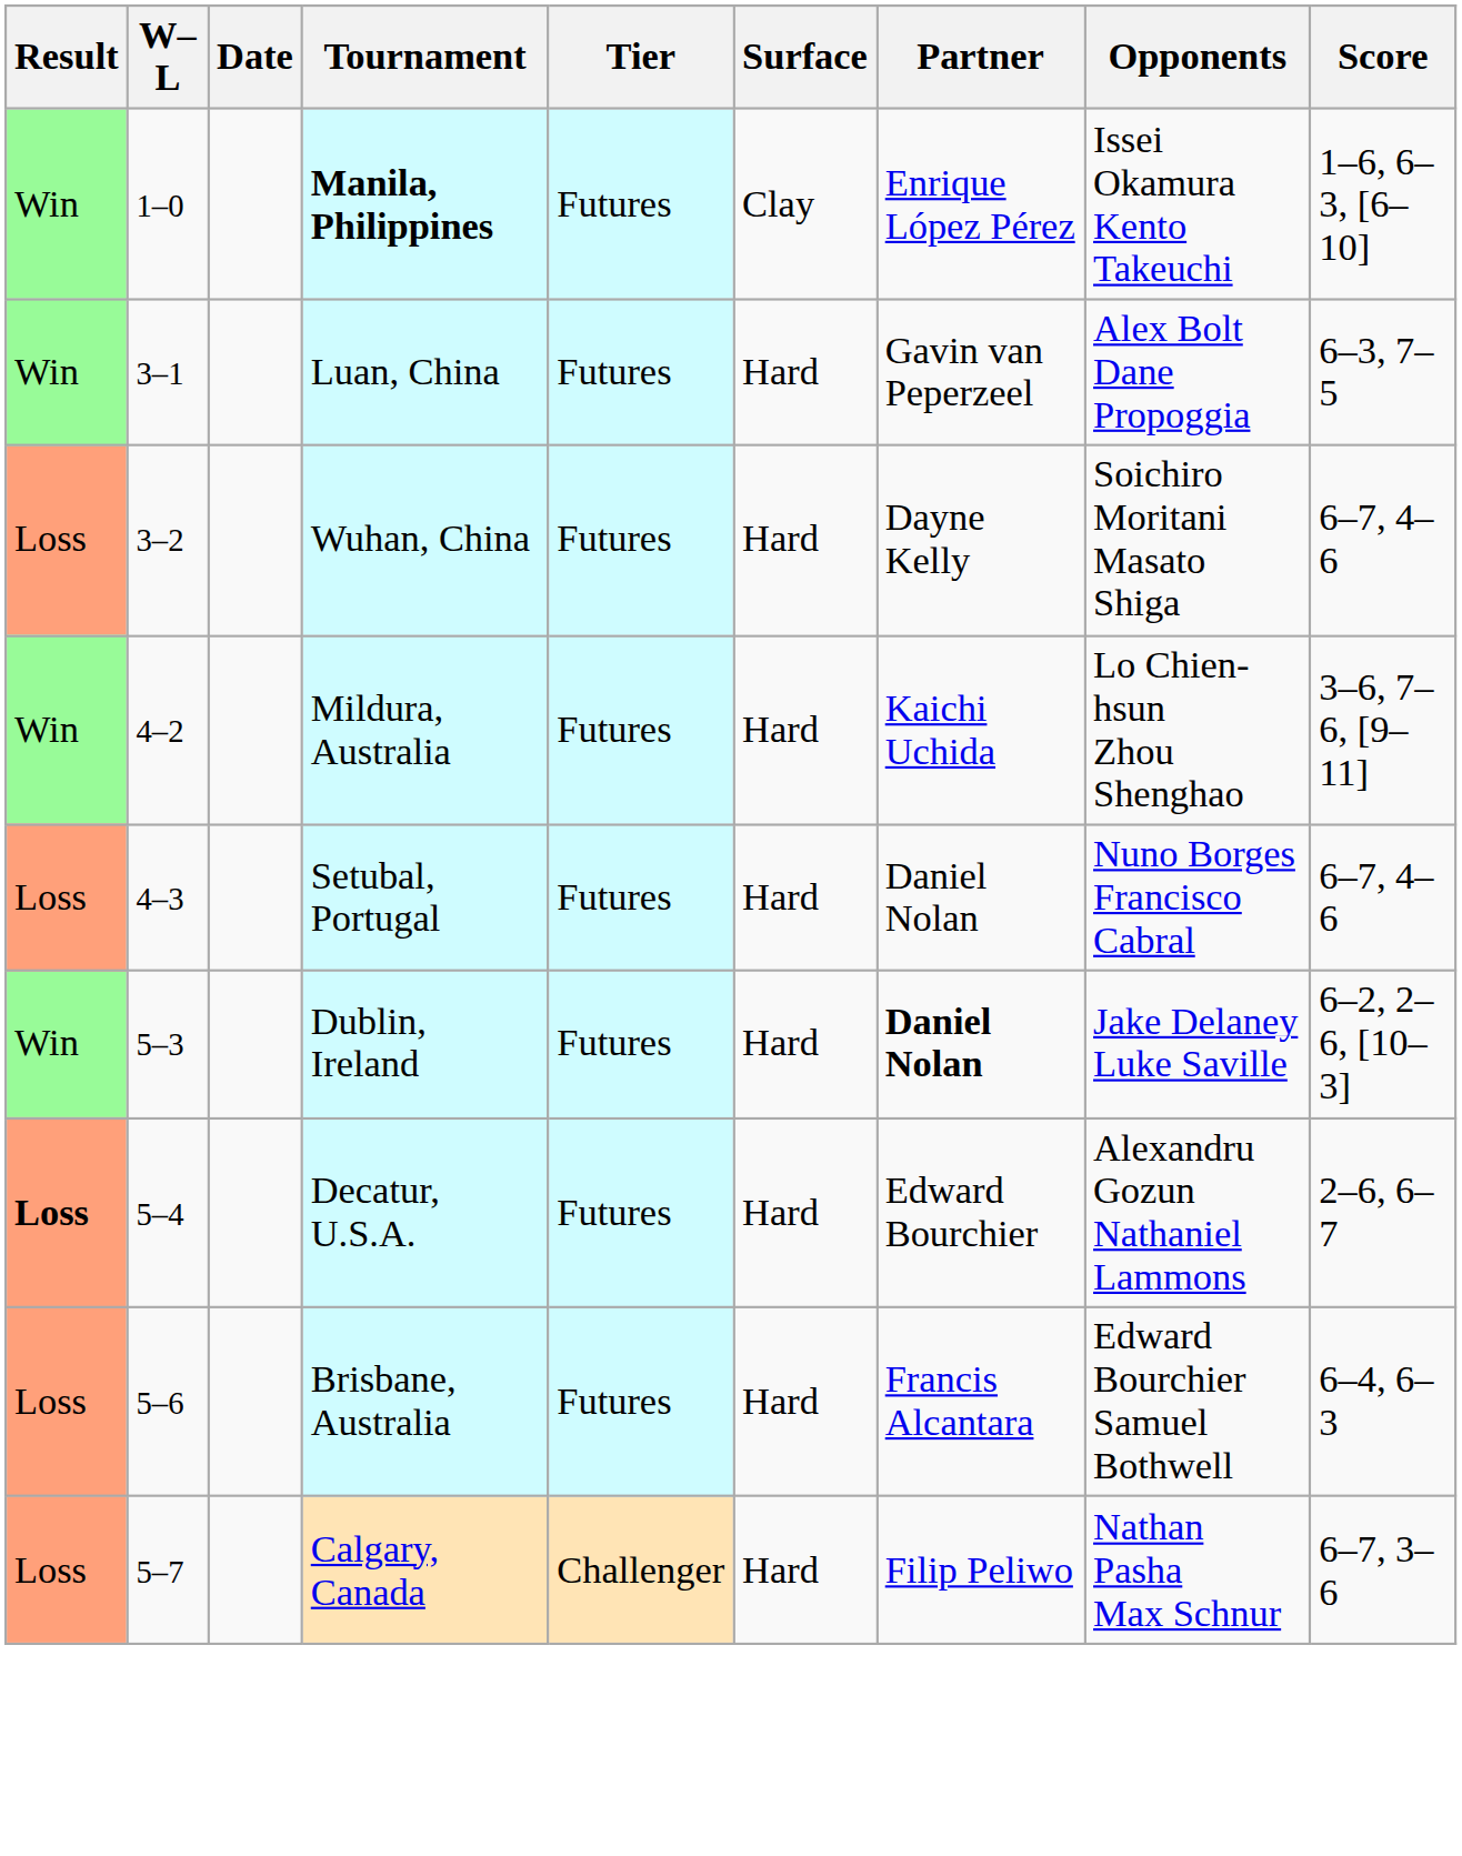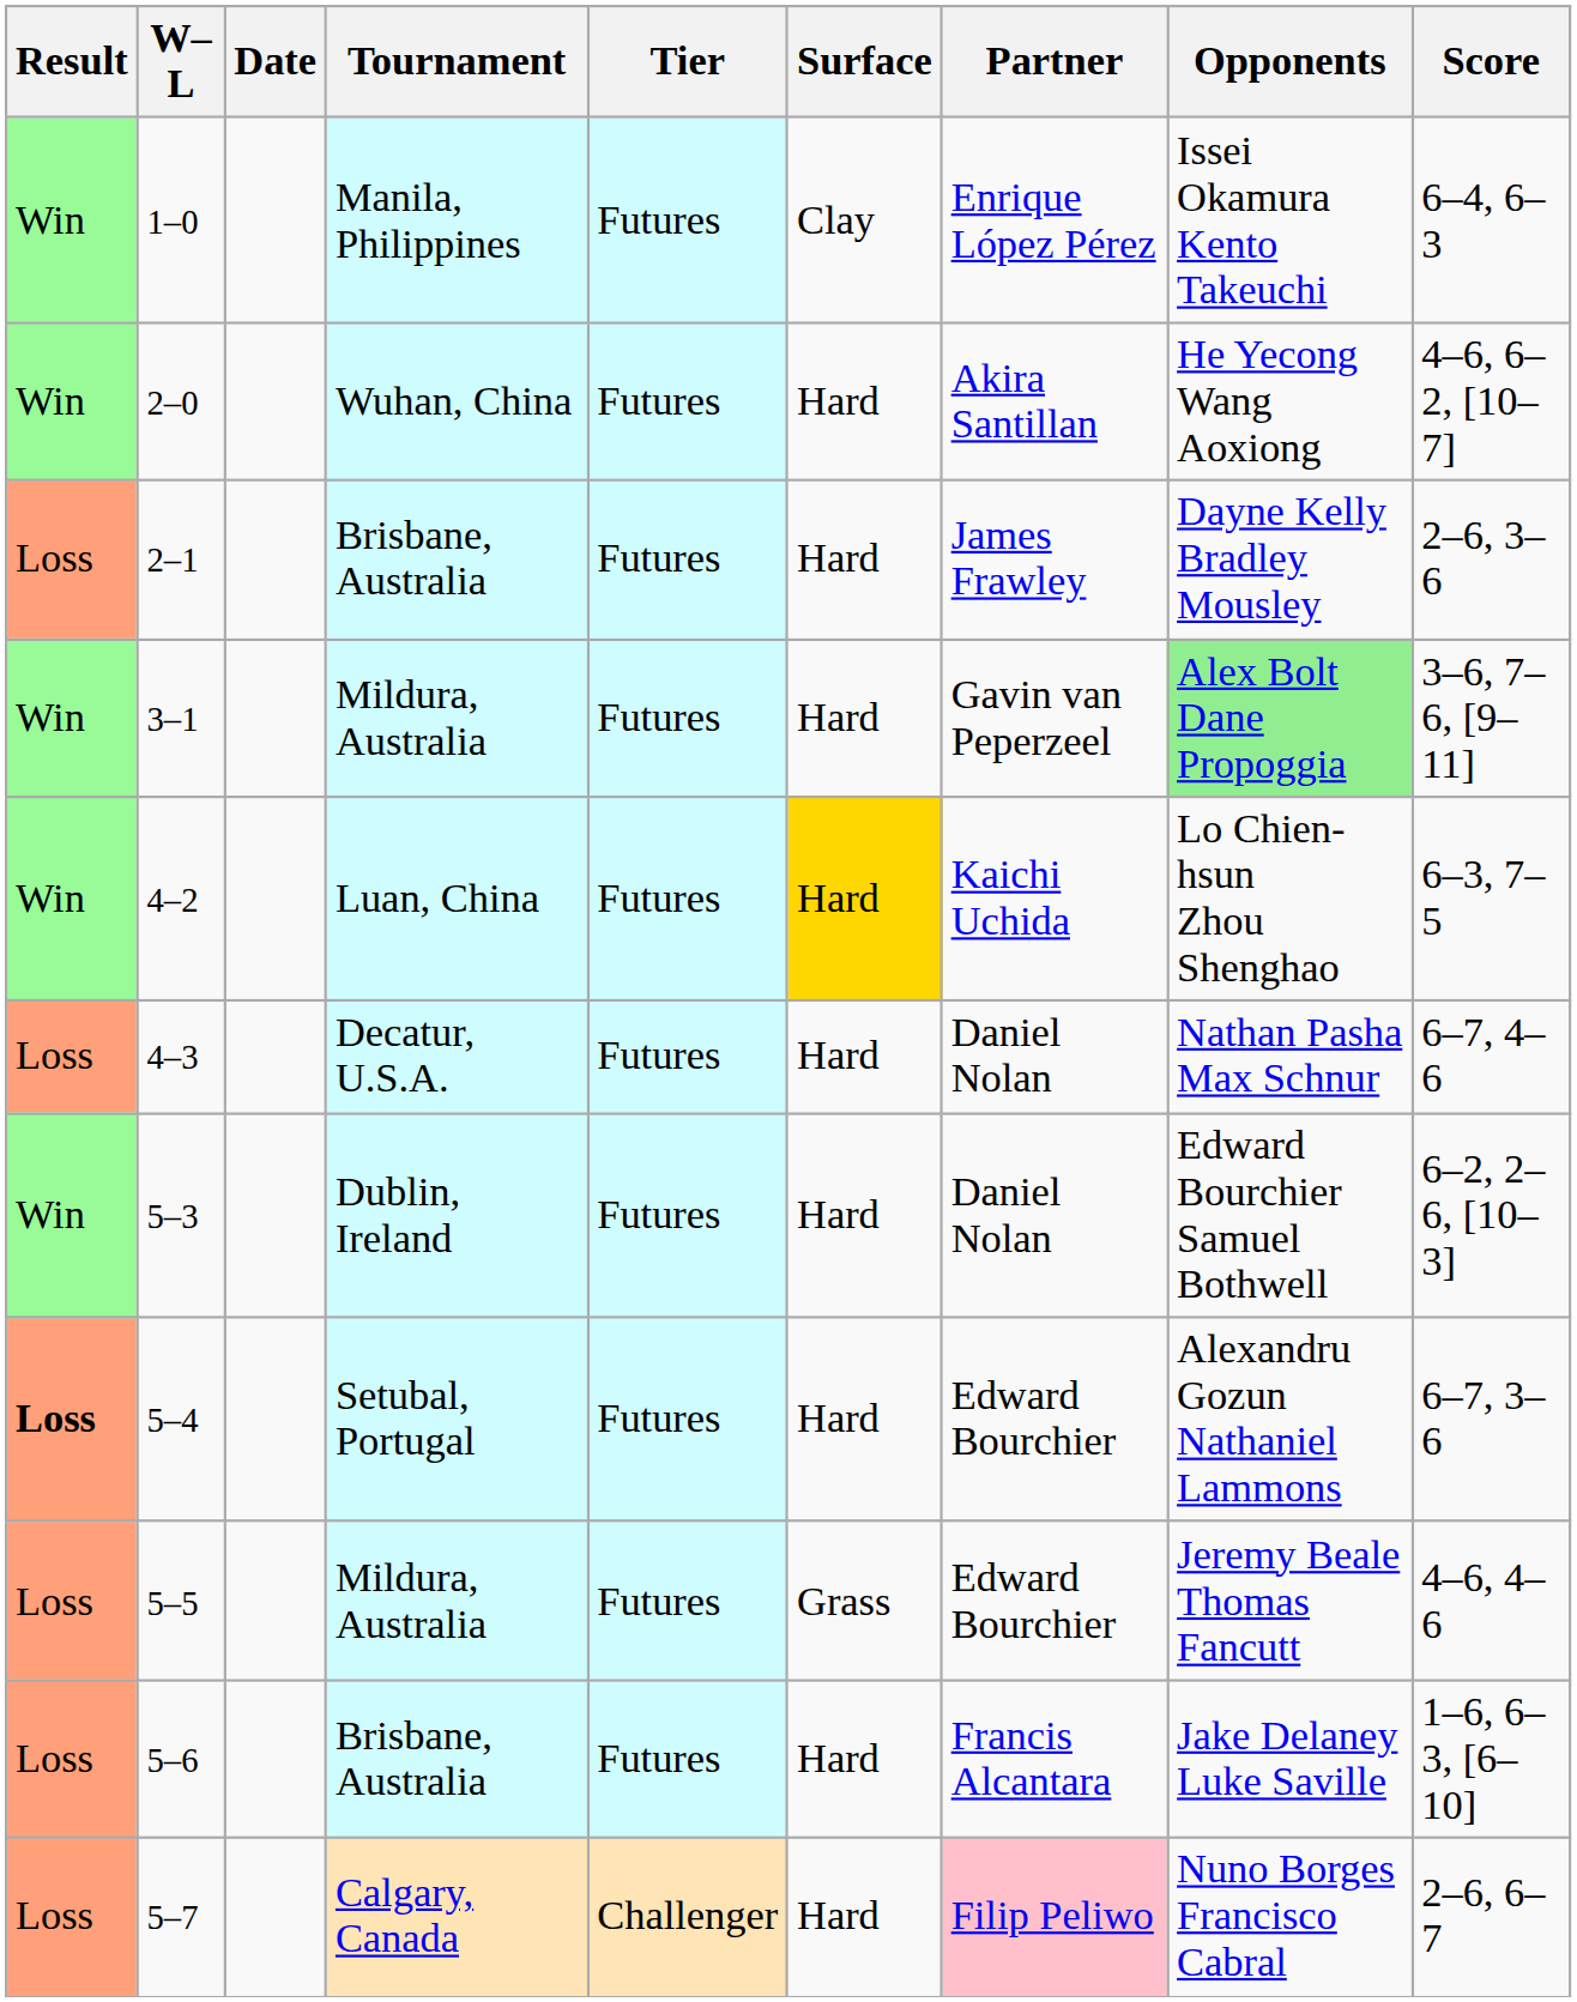1–0 | Tournament: bold -> normal
1–0 | Score: 1–6, 6–3, [6–10] -> 6–4, 6–3
+ row: Win | 2–0 | Wuhan, China | Futures | Hard | Akira Santillan | He Yecong Wang Aoxiong | 4–6, 6–2, [10–7]
+ row: Loss | 2–1 | Brisbane, Australia | Futures | Hard | James Frawley | Dayne Kelly Bradley Mousley | 2–6, 3–6
3–1 | Tournament: Luan, China -> Mildura, Australia
3–1 | Opponents: no background -> lightgreen background
3–1 | Score: 6–3, 7–5 -> 3–6, 7–6, [9–11]
- row: Loss | 3–2 | Wuhan, China | Futures | Hard | Dayne Kelly | Soichiro Moritani Masato Shiga | 6–7, 4–6
4–2 | Tournament: Mildura, Australia -> Luan, China
4–2 | Surface: no background -> gold background
4–2 | Score: 3–6, 7–6, [9–11] -> 6–3, 7–5
4–3 | Tournament: Setubal, Portugal -> Decatur, U.S.A.
4–3 | Opponents: Nuno Borges Francisco Cabral -> Nathan Pasha Max Schnur
5–3 | Partner: bold -> normal
5–3 | Opponents: Jake Delaney Luke Saville -> Edward Bourchier Samuel Bothwell
5–4 | Tournament: Decatur, U.S.A. -> Setubal, Portugal
5–4 | Score: 2–6, 6–7 -> 6–7, 3–6
+ row: Loss | 5–5 | Mildura, Australia | Futures | Grass | Edward Bourchier | Jeremy Beale Thomas Fancutt | 4–6, 4–6
5–6 | Opponents: Edward Bourchier Samuel Bothwell -> Jake Delaney Luke Saville
5–6 | Score: 6–4, 6–3 -> 1–6, 6–3, [6–10]
5–7 | Partner: no background -> pink background
5–7 | Opponents: Nathan Pasha Max Schnur -> Nuno Borges Francisco Cabral
5–7 | Score: 6–7, 3–6 -> 2–6, 6–7
